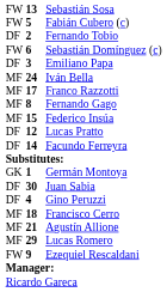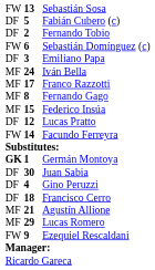Fabián Cubero (c) | column 1: FW -> DF
Facundo Ferreyra | column 1: DF -> FW
Germán Montoya | column 1: normal -> bold
Francisco Cerro | column 1: MF -> DF
